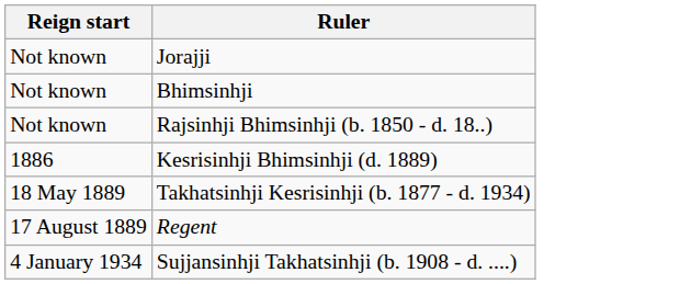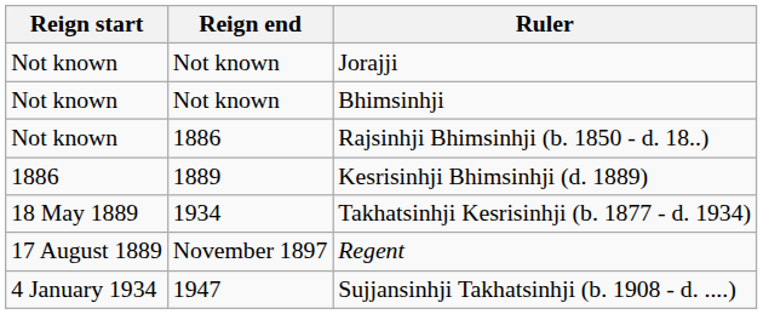+ column: Reign end | Not known | Not known | 1886 | 1889 | 1934 | November 1897 | 1947
